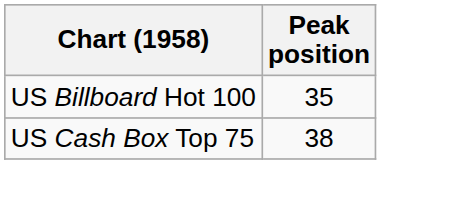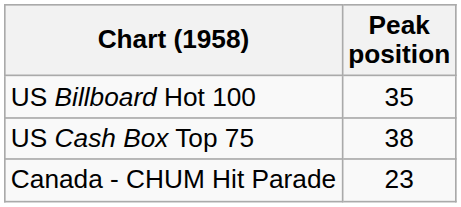+ row: Canada - CHUM Hit Parade | 23
